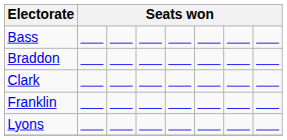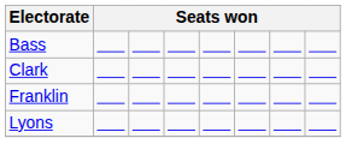- row: Braddon
